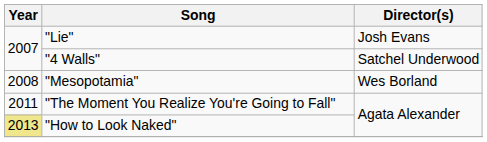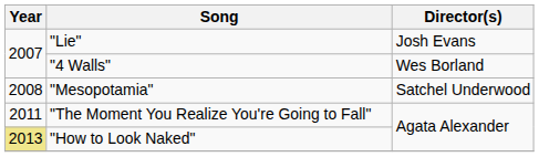"4 Walls" | Director(s): Satchel Underwood -> Wes Borland
"Mesopotamia" | Director(s): Wes Borland -> Satchel Underwood
